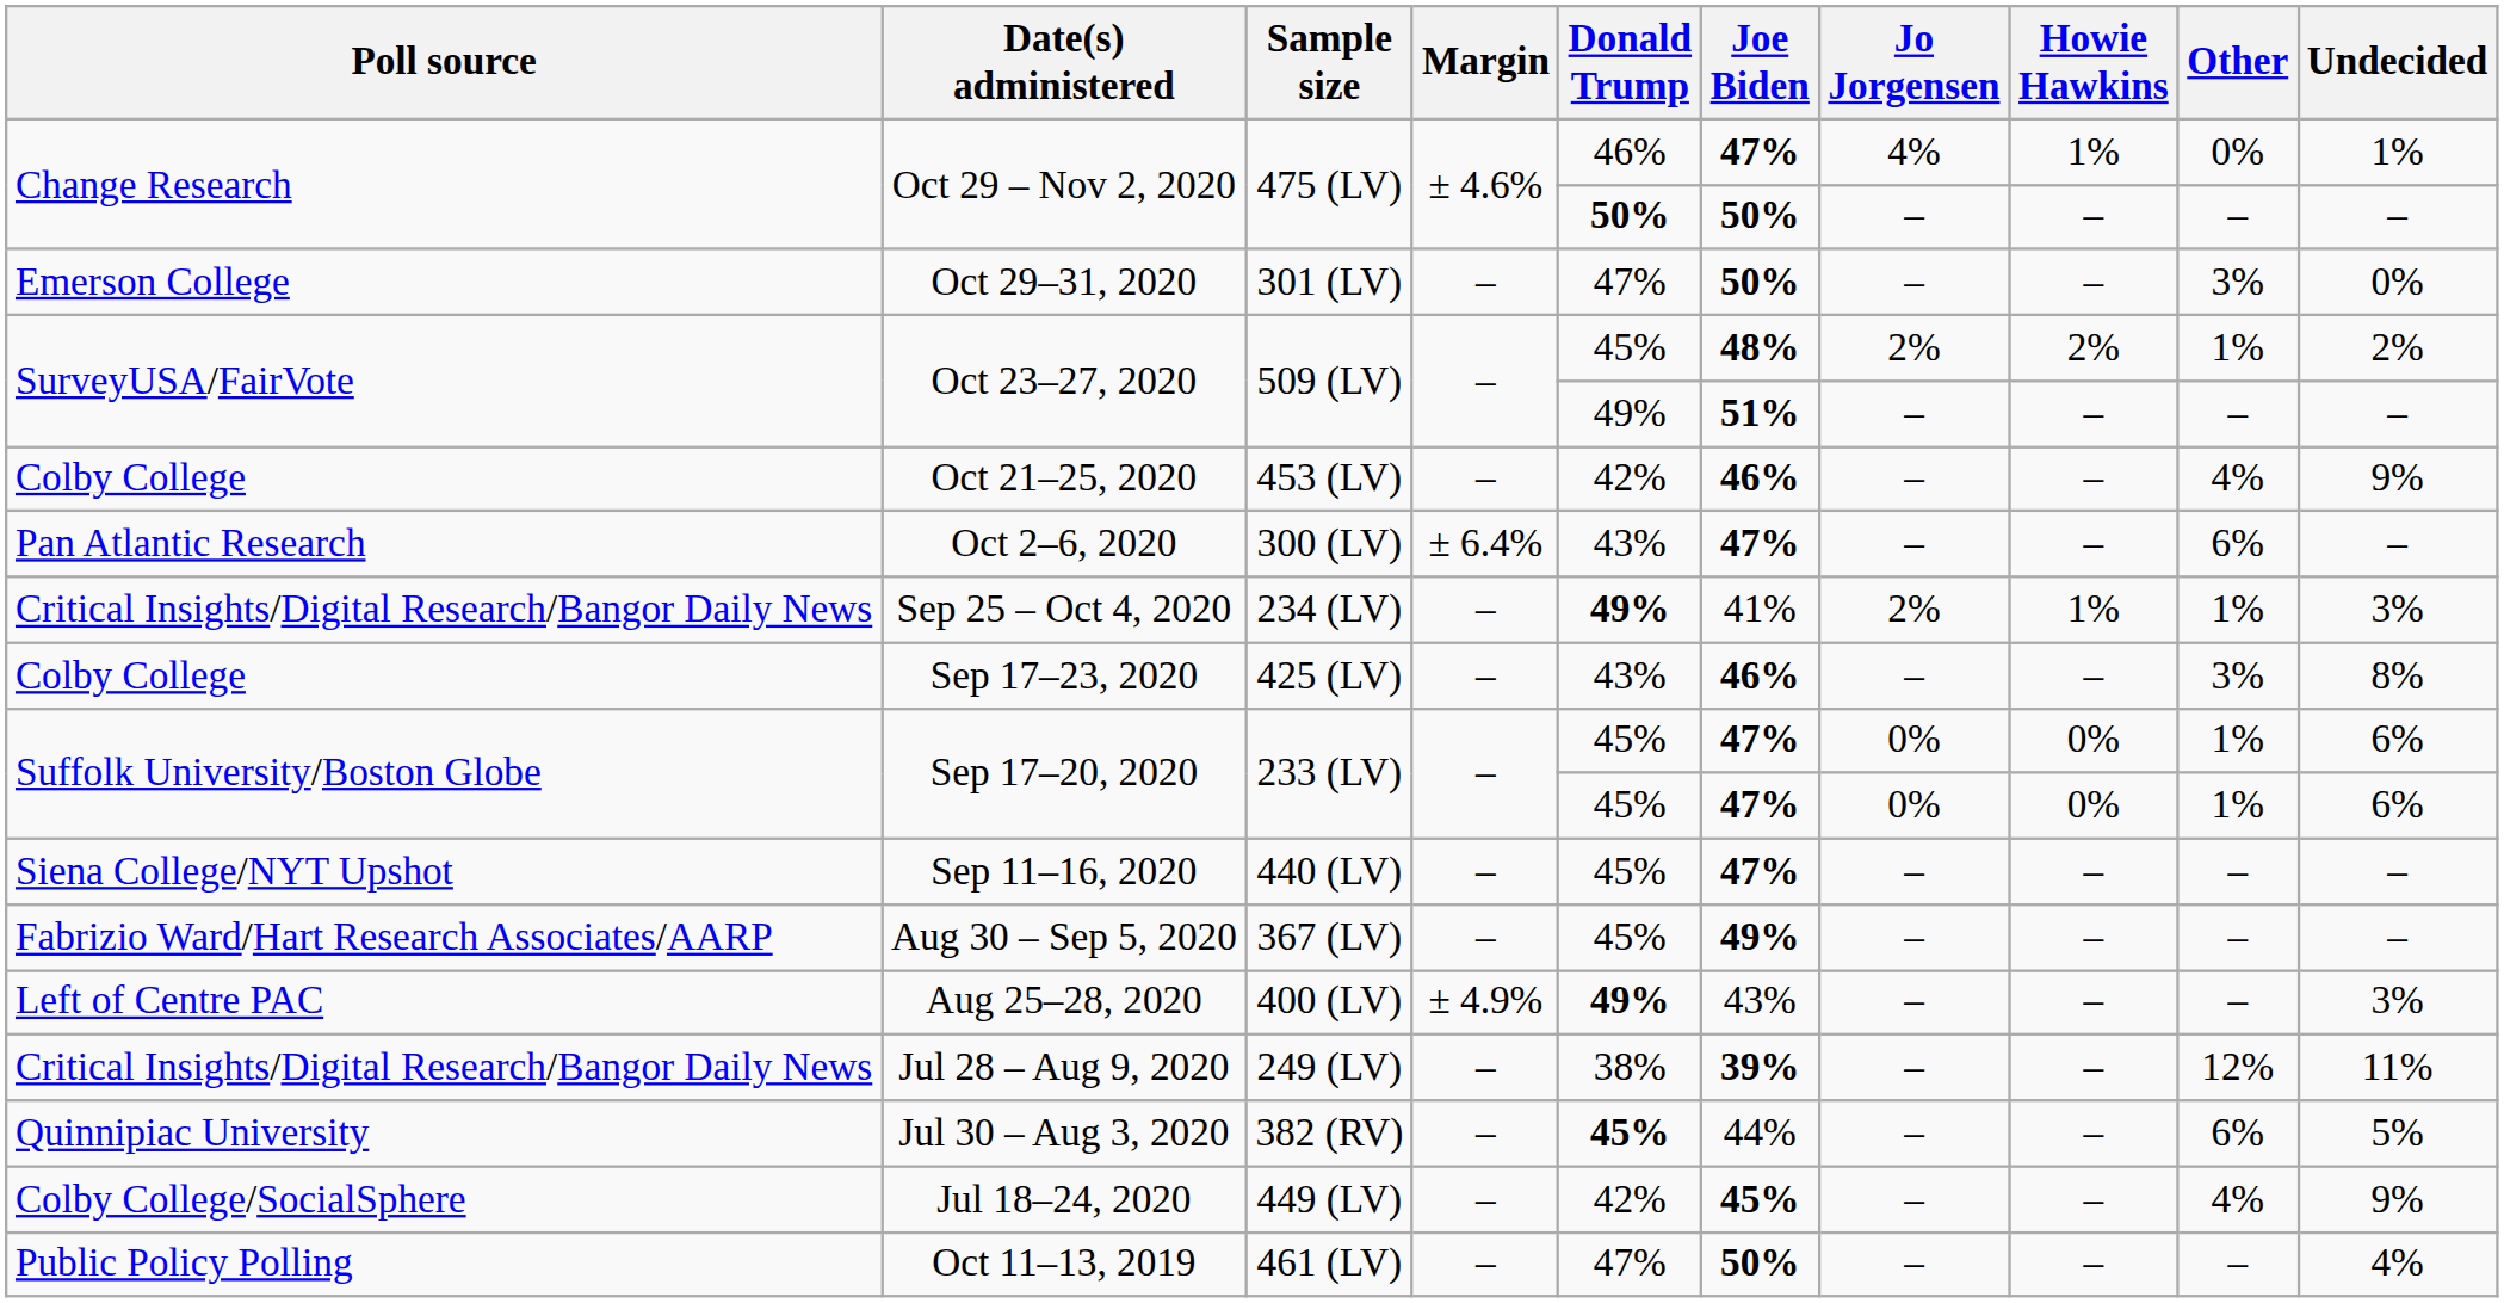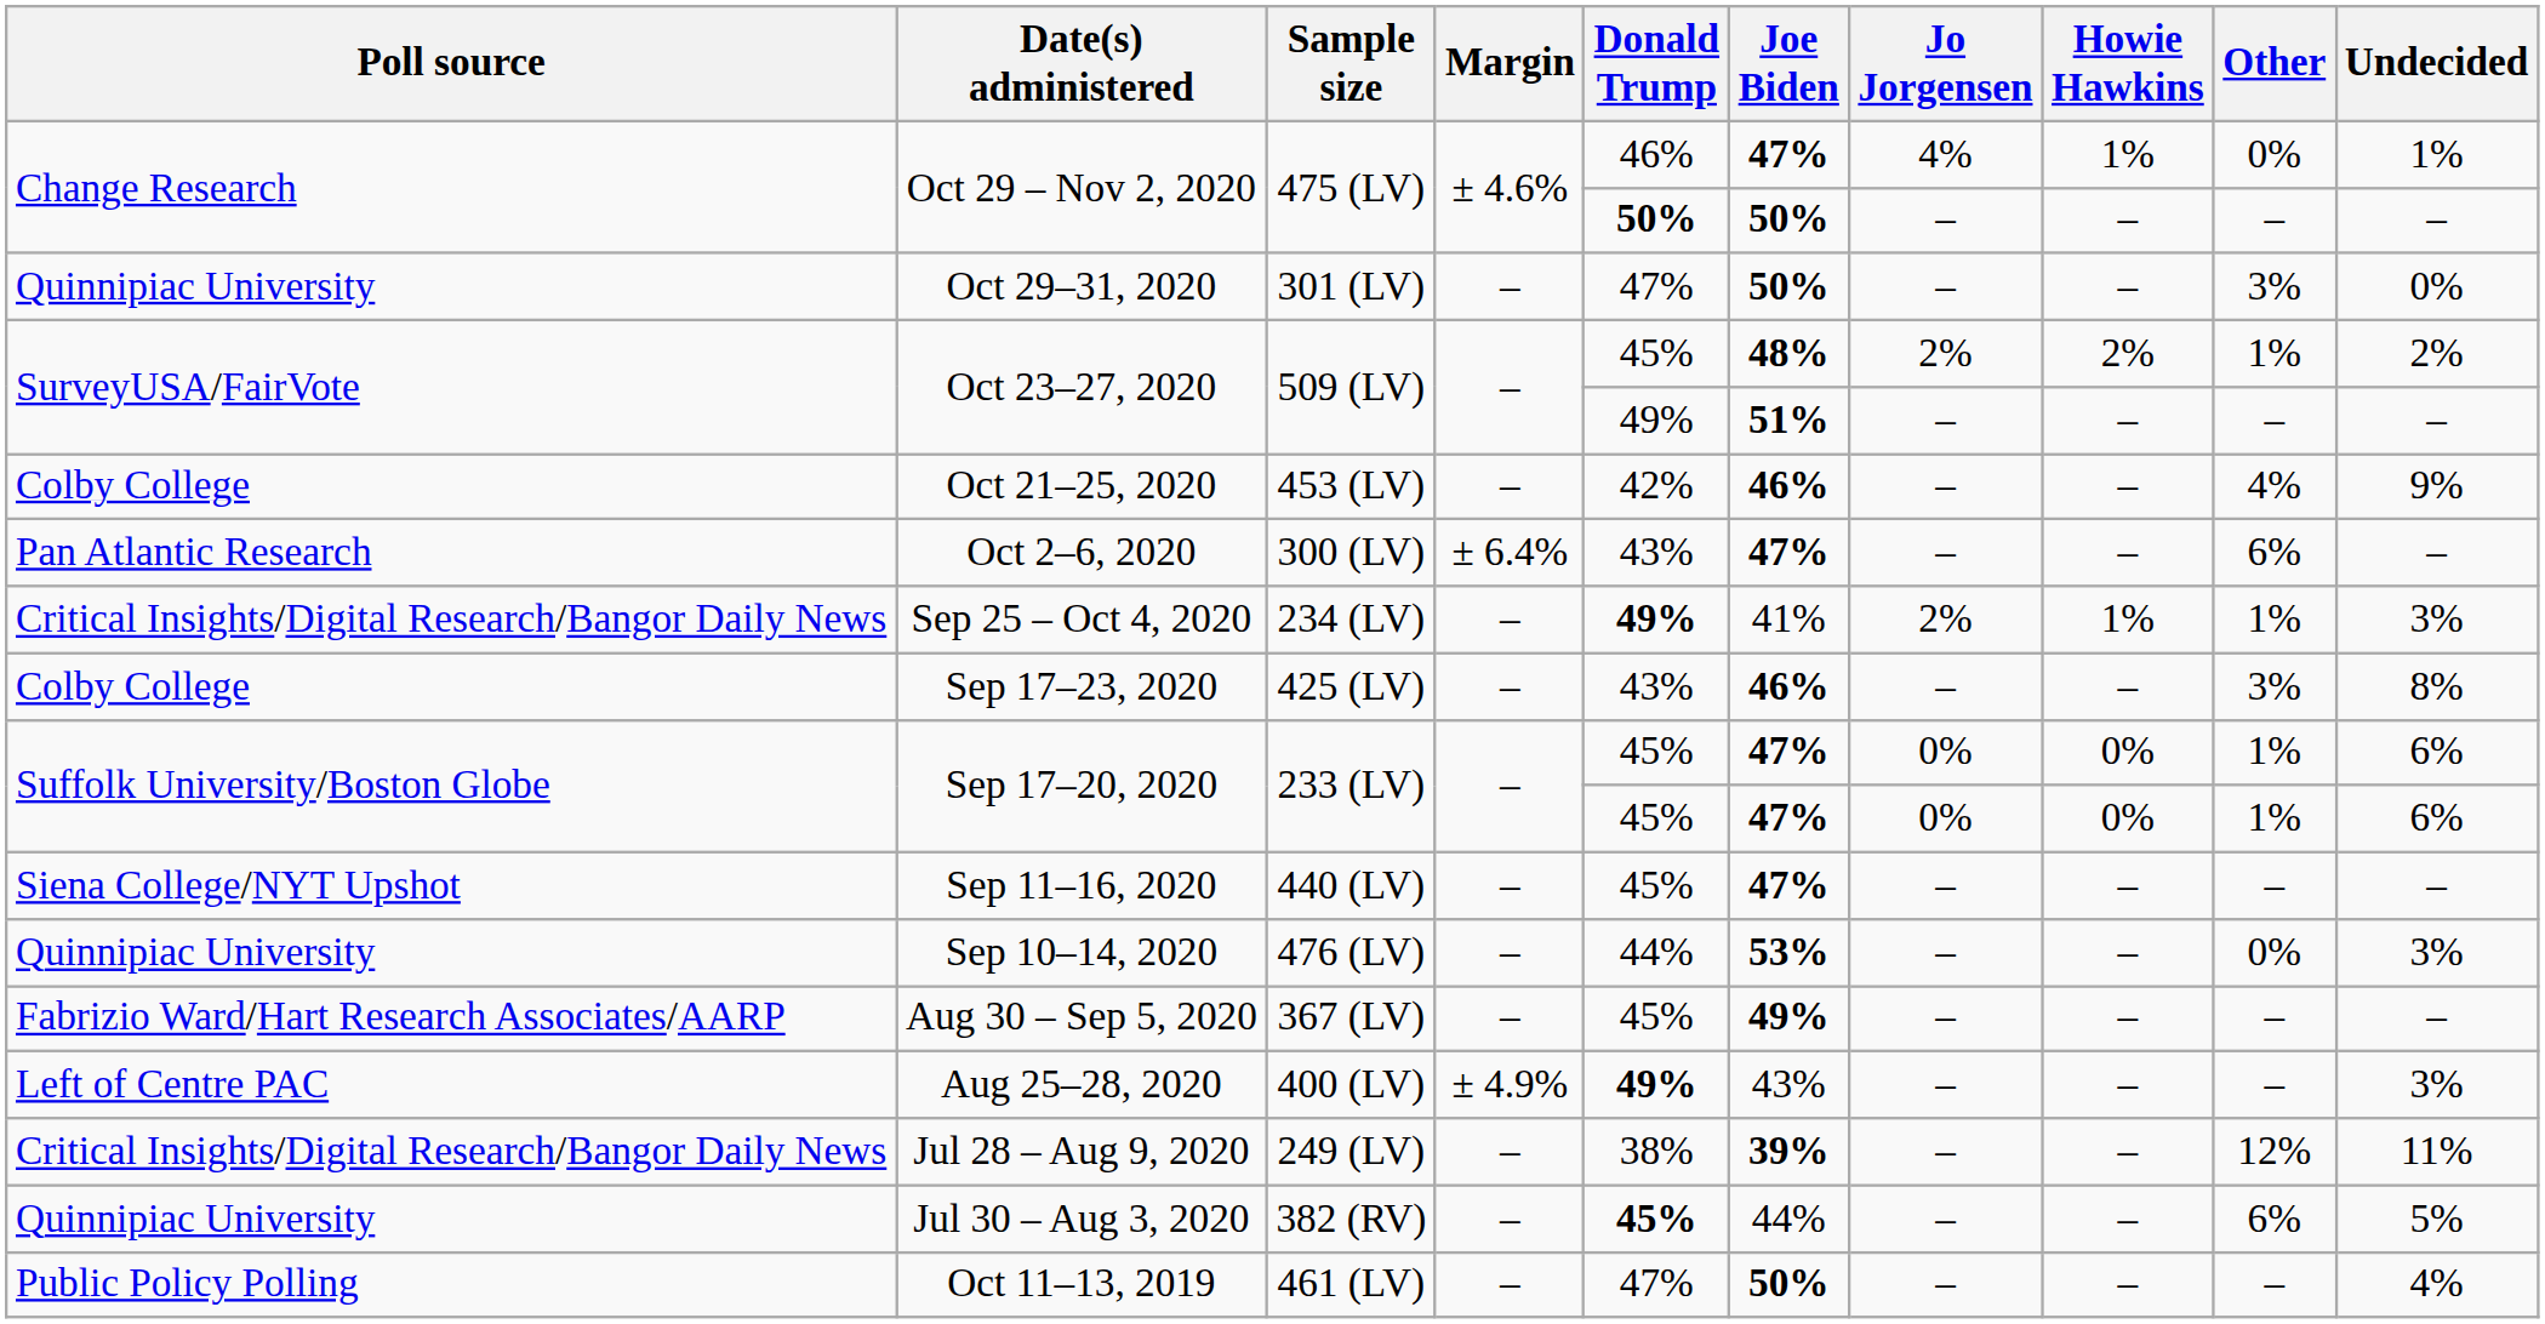Oct 29–31, 2020 | Poll source: Emerson College -> Quinnipiac University
+ row: Quinnipiac University | Sep 10–14, 2020 | 476 (LV) | – | 44% | 53% | – | – | 0% | 3%
- row: Colby College/SocialSphere | Jul 18–24, 2020 | 449 (LV) | – | 42% | 45% | – | – | 4% | 9%
